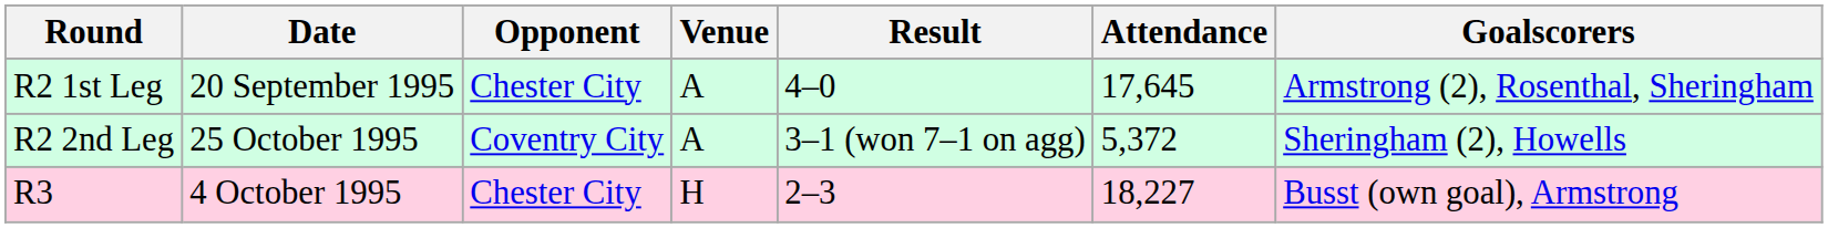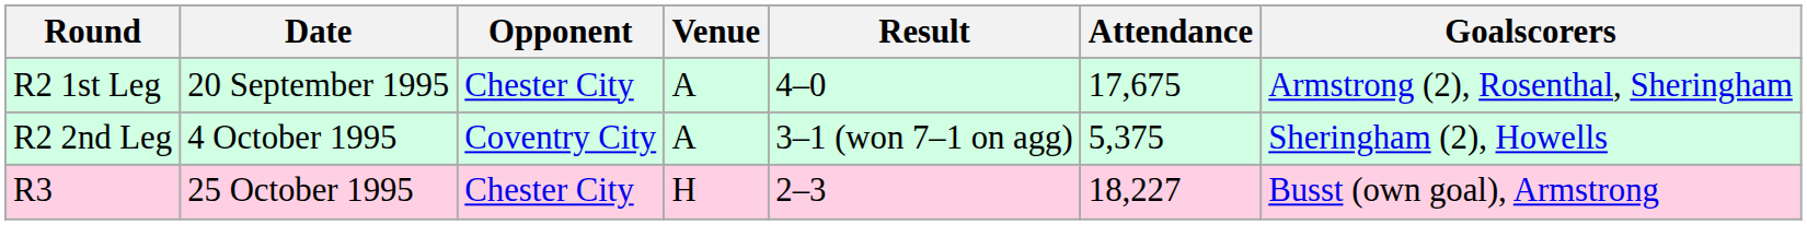R2 1st Leg | Attendance: 17,645 -> 17,675
R2 2nd Leg | Date: 25 October 1995 -> 4 October 1995
R2 2nd Leg | Attendance: 5,372 -> 5,375
R3 | Date: 4 October 1995 -> 25 October 1995
